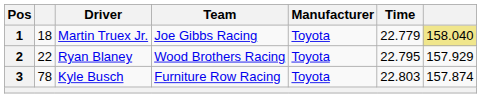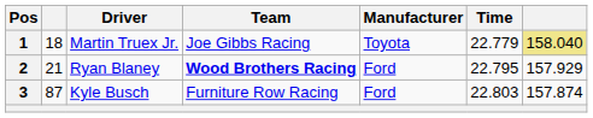2 | column 2: 22 -> 21
2 | Team: normal -> bold
2 | Manufacturer: Toyota -> Ford
3 | column 2: 78 -> 87
3 | Manufacturer: Toyota -> Ford
